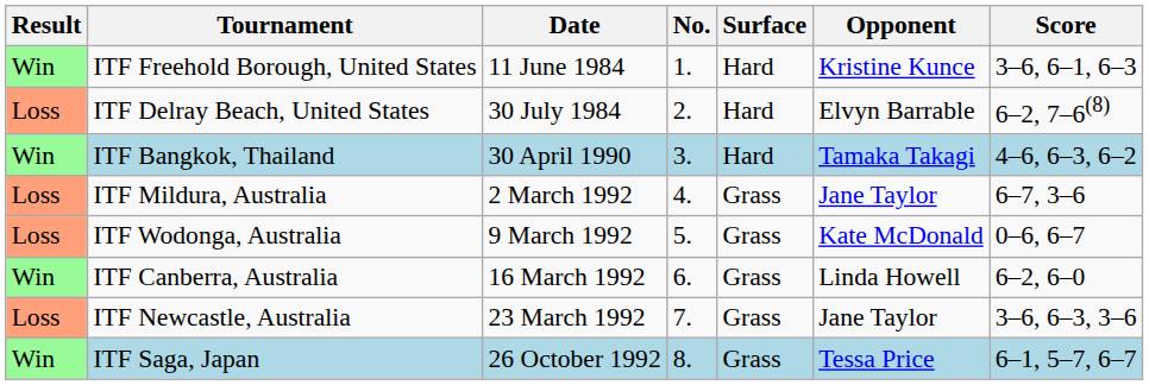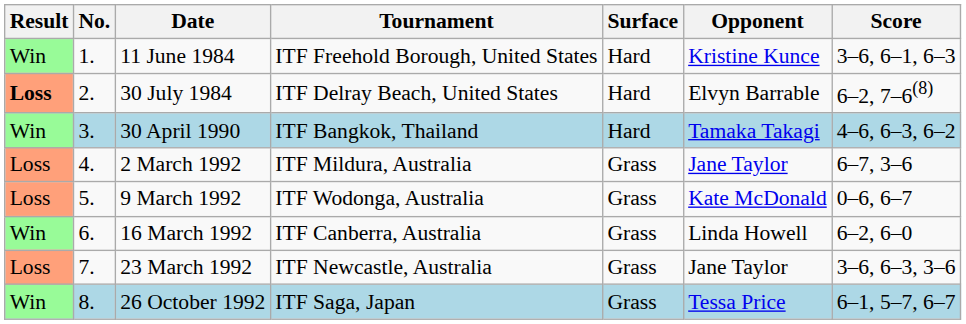columns swapped: No. <-> Tournament
30 July 1984 | Result: normal -> bold
